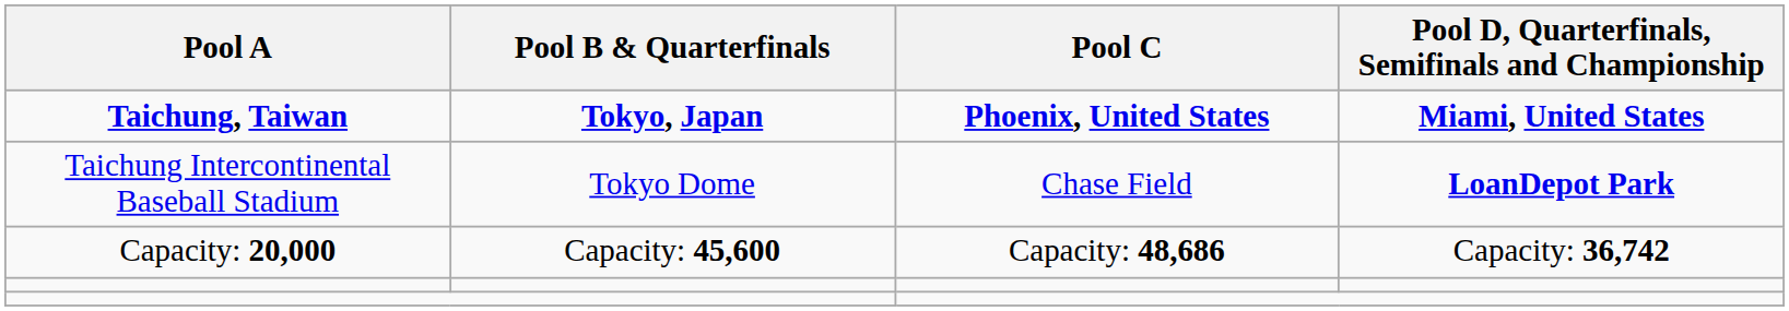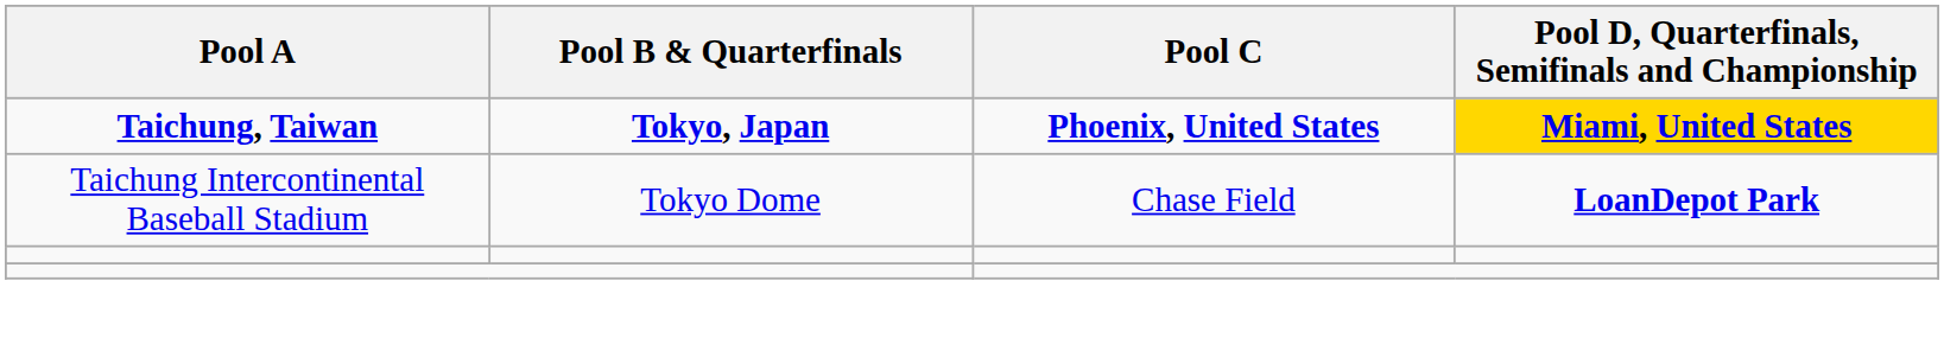Taichung, Taiwan | Pool D, Quarterfinals, Semifinals and Championship: no background -> gold background
- row: Capacity: 20,000 | Capacity: 45,600 | Capacity: 48,686 | Capacity: 36,742
